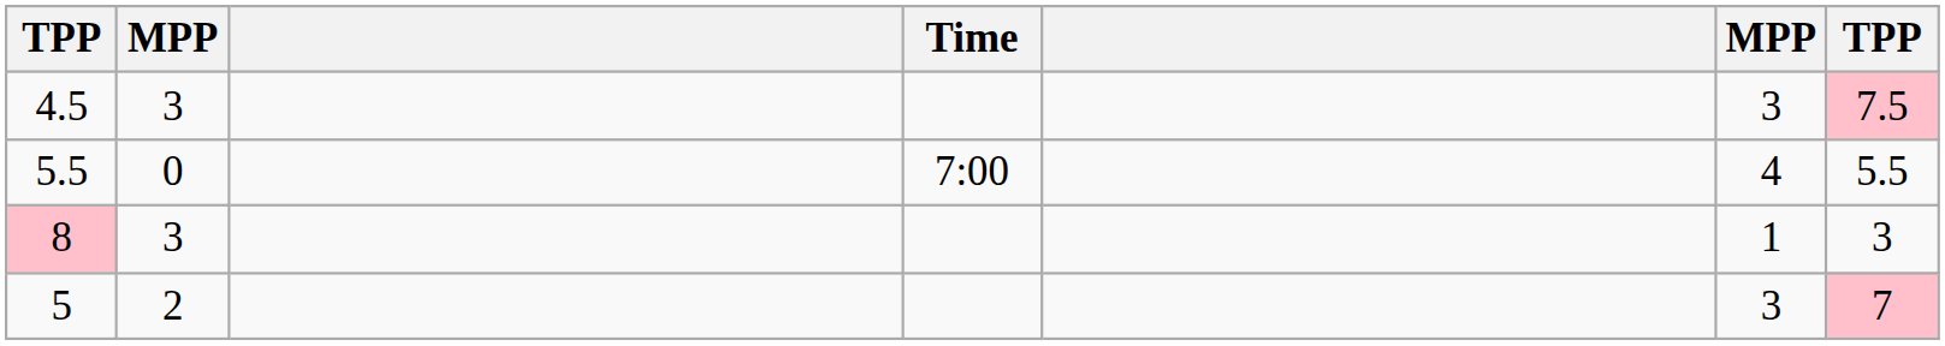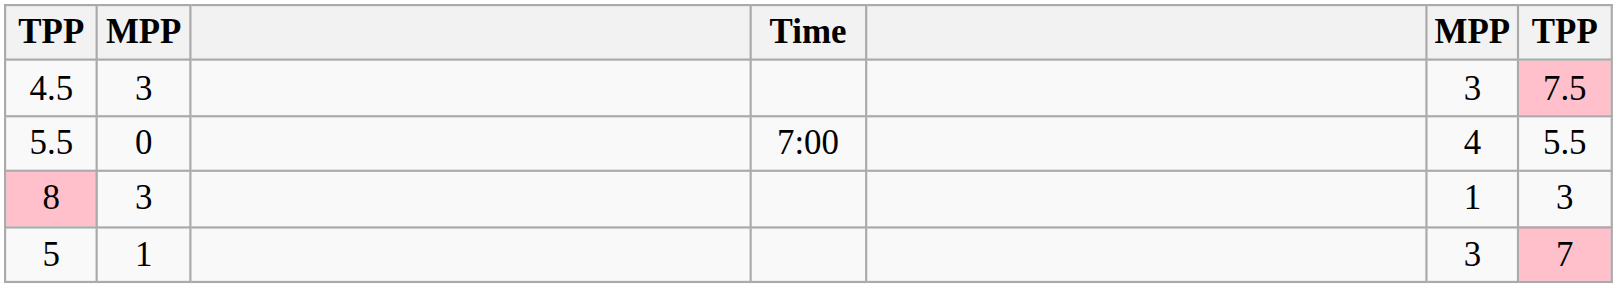5 | column 2: 2 -> 1
